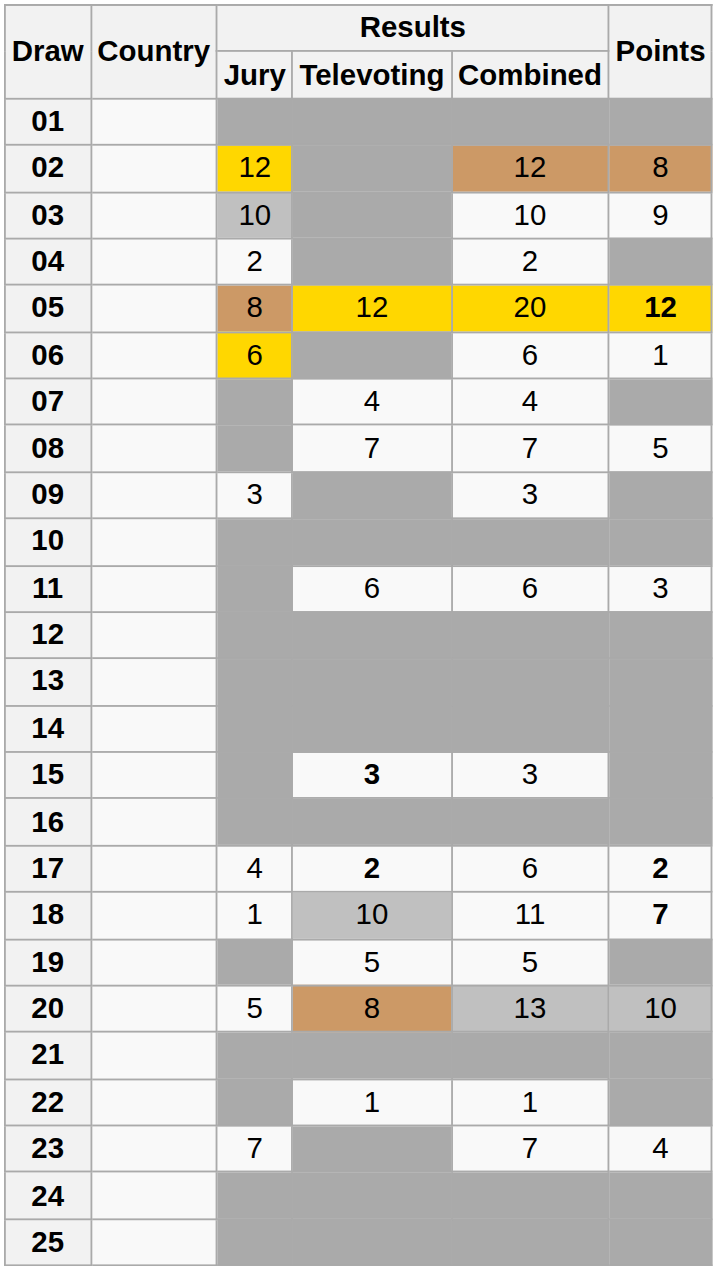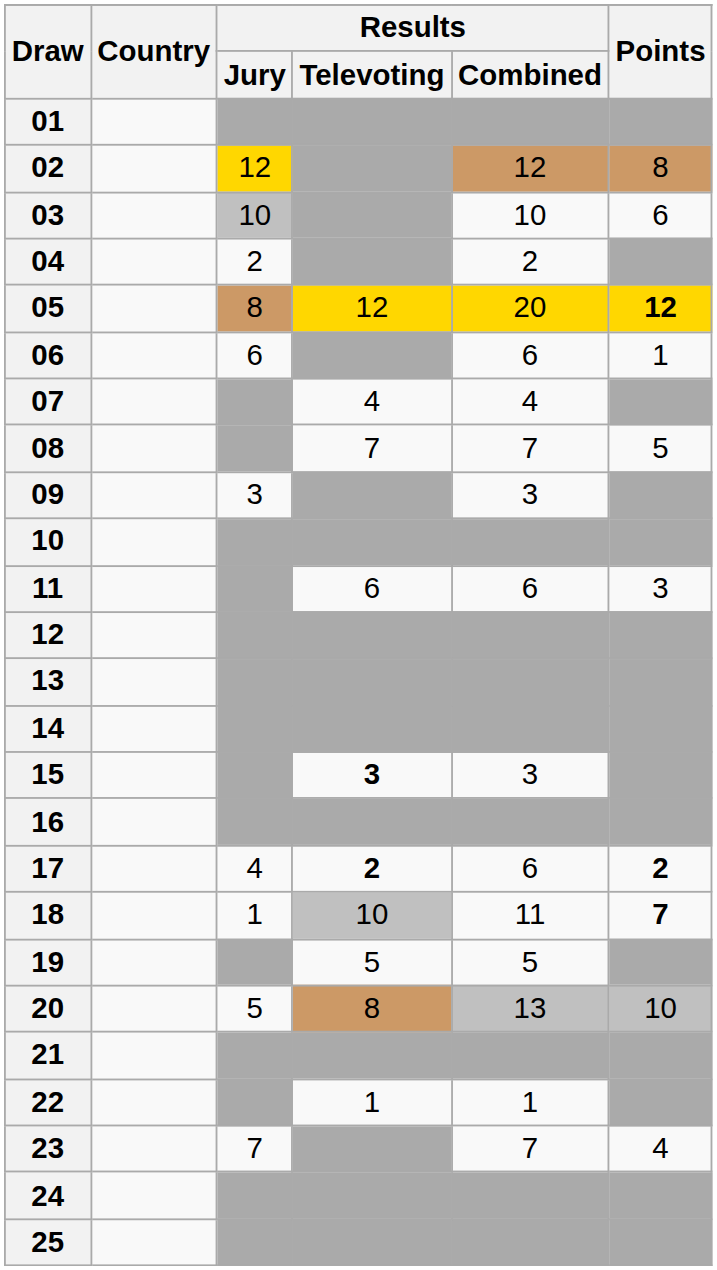03 | Points: 9 -> 6
06 | Results / Jury: gold background -> no background
